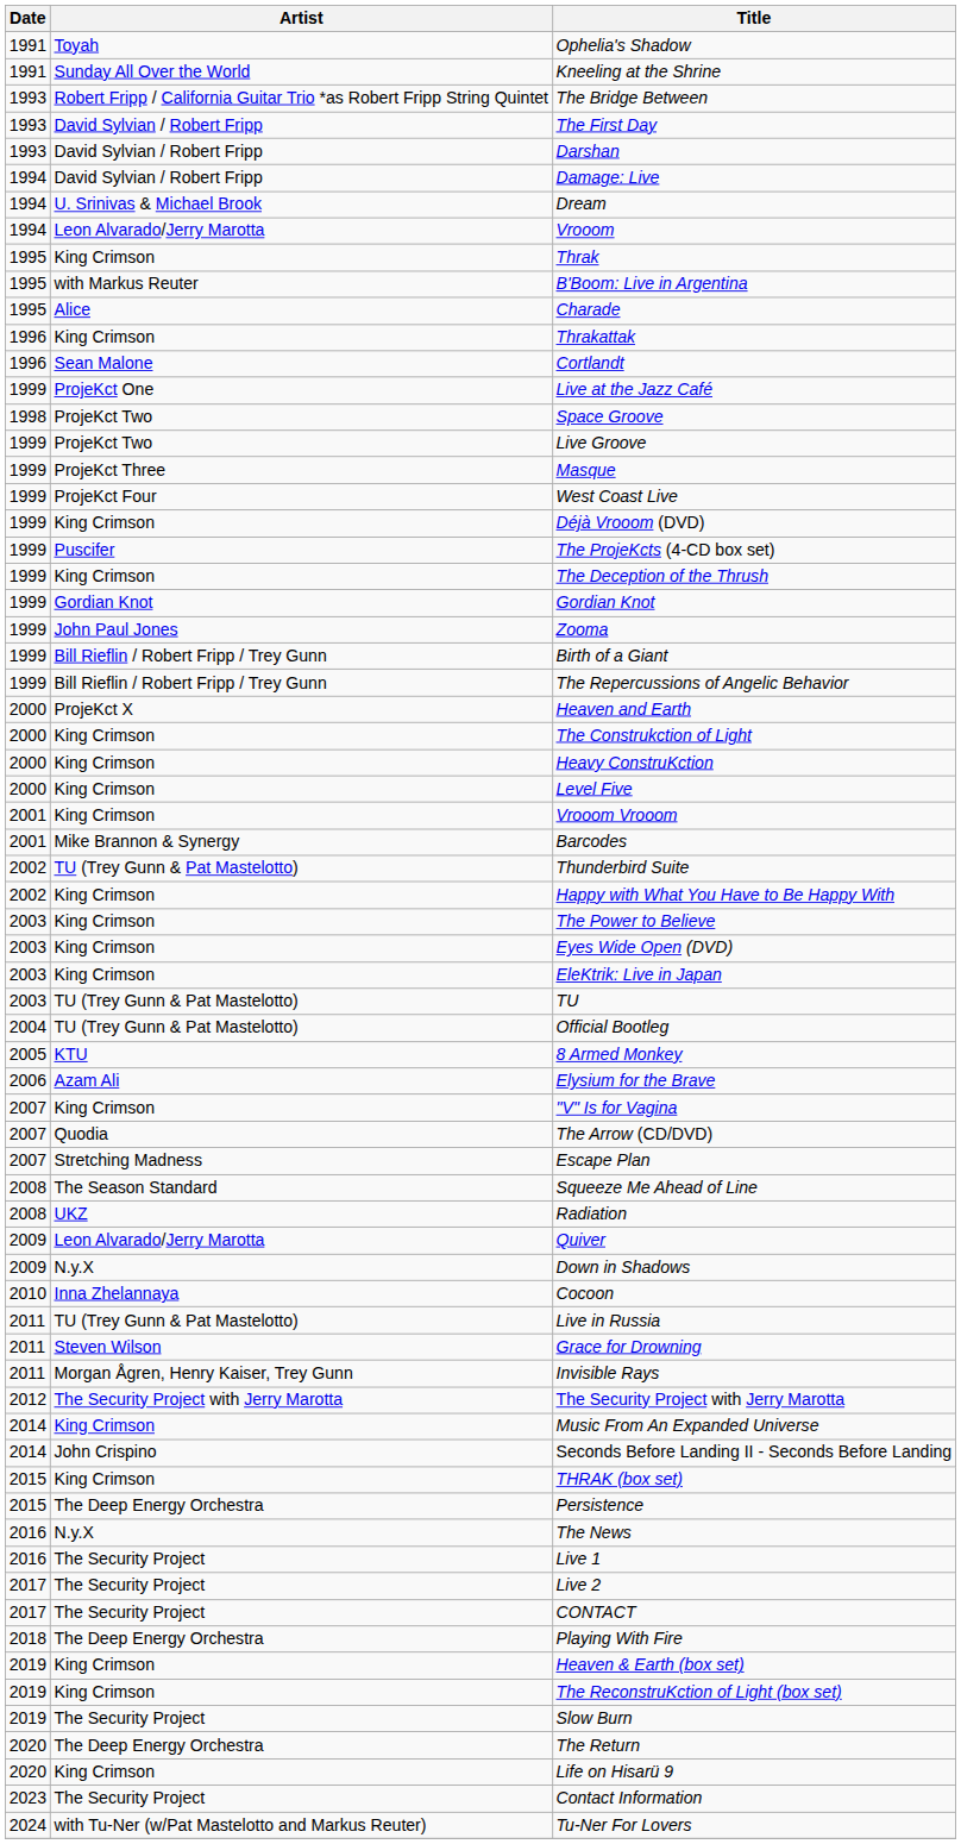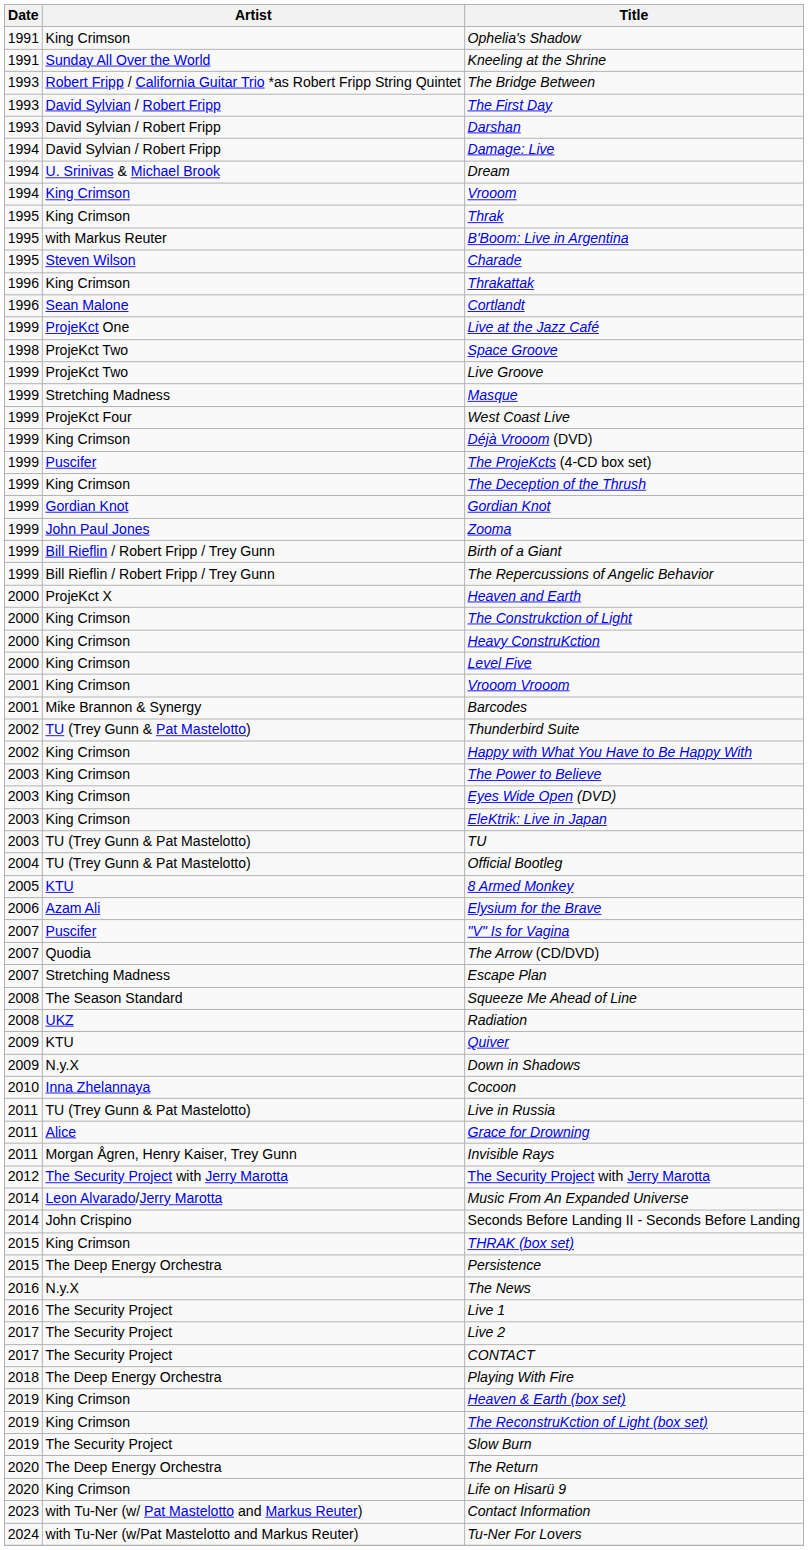Ophelia's Shadow | Artist: Toyah -> King Crimson
Vrooom | Artist: Leon Alvarado/Jerry Marotta -> King Crimson
Charade | Artist: Alice -> Steven Wilson
Masque | Artist: ProjeKct Three -> Stretching Madness
"V" Is for Vagina | Artist: King Crimson -> Puscifer
Quiver | Artist: Leon Alvarado/Jerry Marotta -> KTU
Grace for Drowning | Artist: Steven Wilson -> Alice
Music From An Expanded Universe | Artist: King Crimson -> Leon Alvarado/Jerry Marotta
Contact Information | Artist: The Security Project -> with Tu-Ner (w/ Pat Mastelotto and Markus Reuter)
